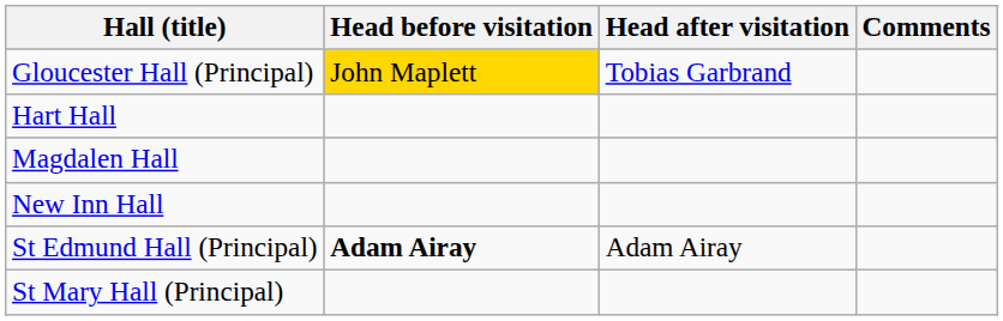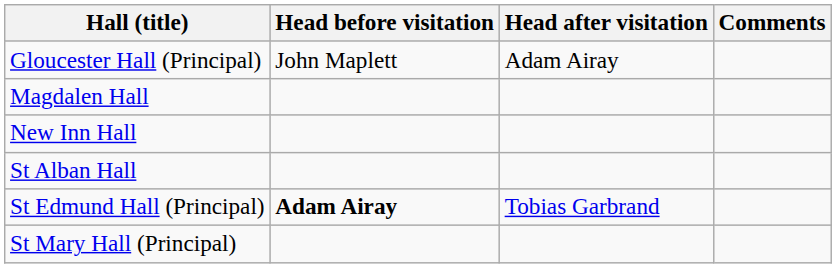Gloucester Hall (Principal) | Head before visitation: gold background -> no background
Gloucester Hall (Principal) | Head after visitation: Tobias Garbrand -> Adam Airay
- row: Hart Hall
+ row: St Alban Hall
St Edmund Hall (Principal) | Head after visitation: Adam Airay -> Tobias Garbrand
